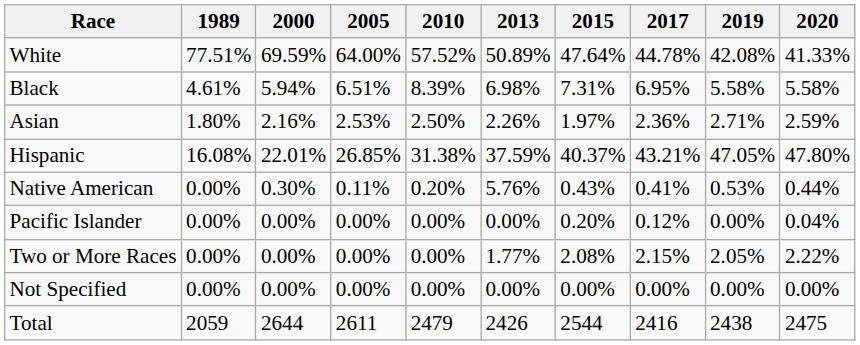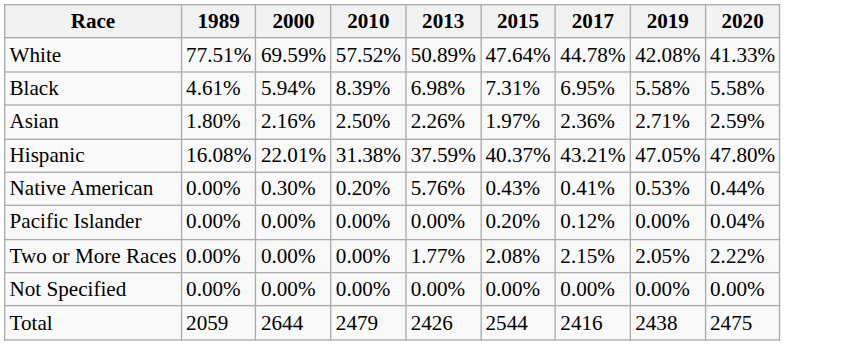- column: 2005 | 64.00% | 6.51% | 2.53% | 26.85% | 0.11% | 0.00% | 0.00% | 0.00% | 2611
